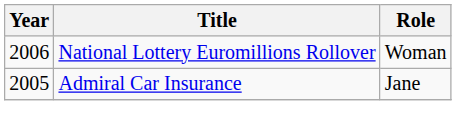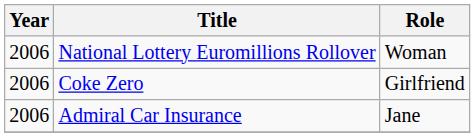+ row: 2006 | Coke Zero | Girlfriend
Admiral Car Insurance | Year: 2005 -> 2006
